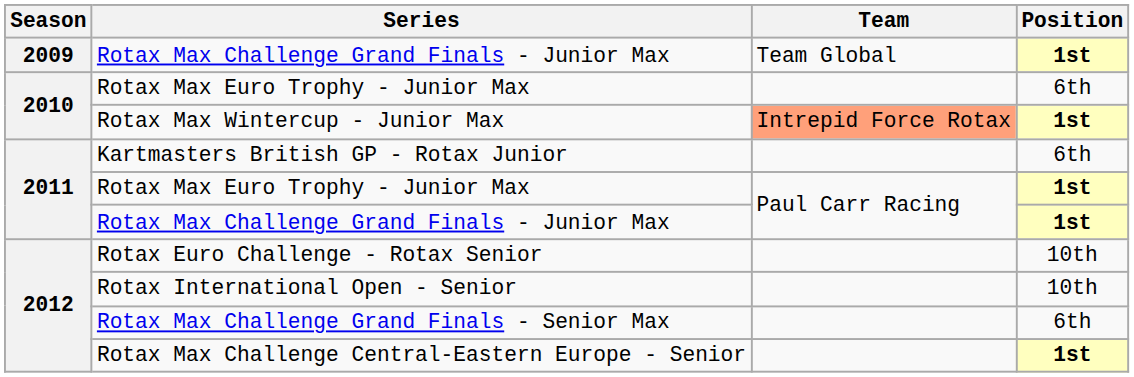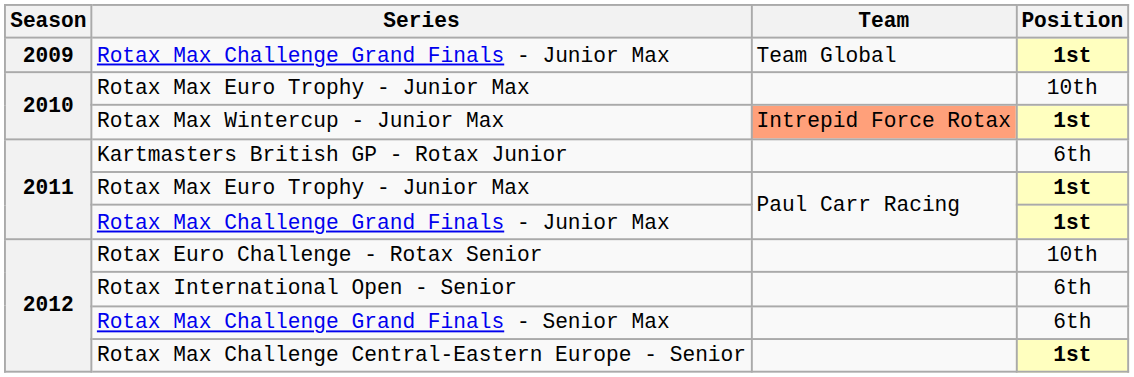2010 / Rotax Max Euro Trophy - Junior Max | Position: 6th -> 10th
Rotax International Open - Senior | Position: 10th -> 6th
